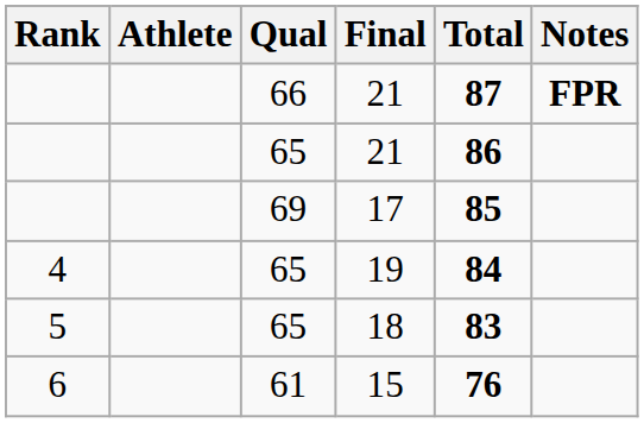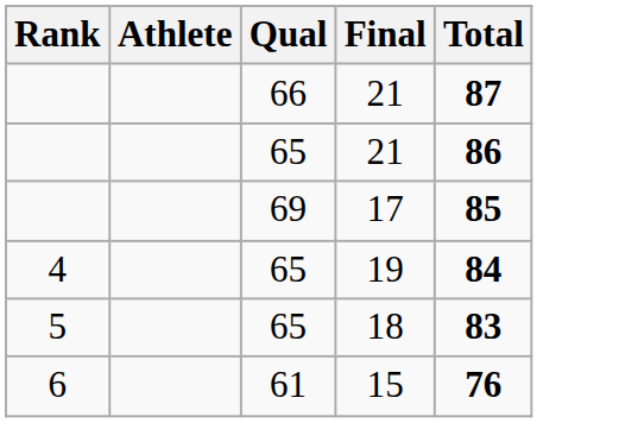- column: Notes | FPR
